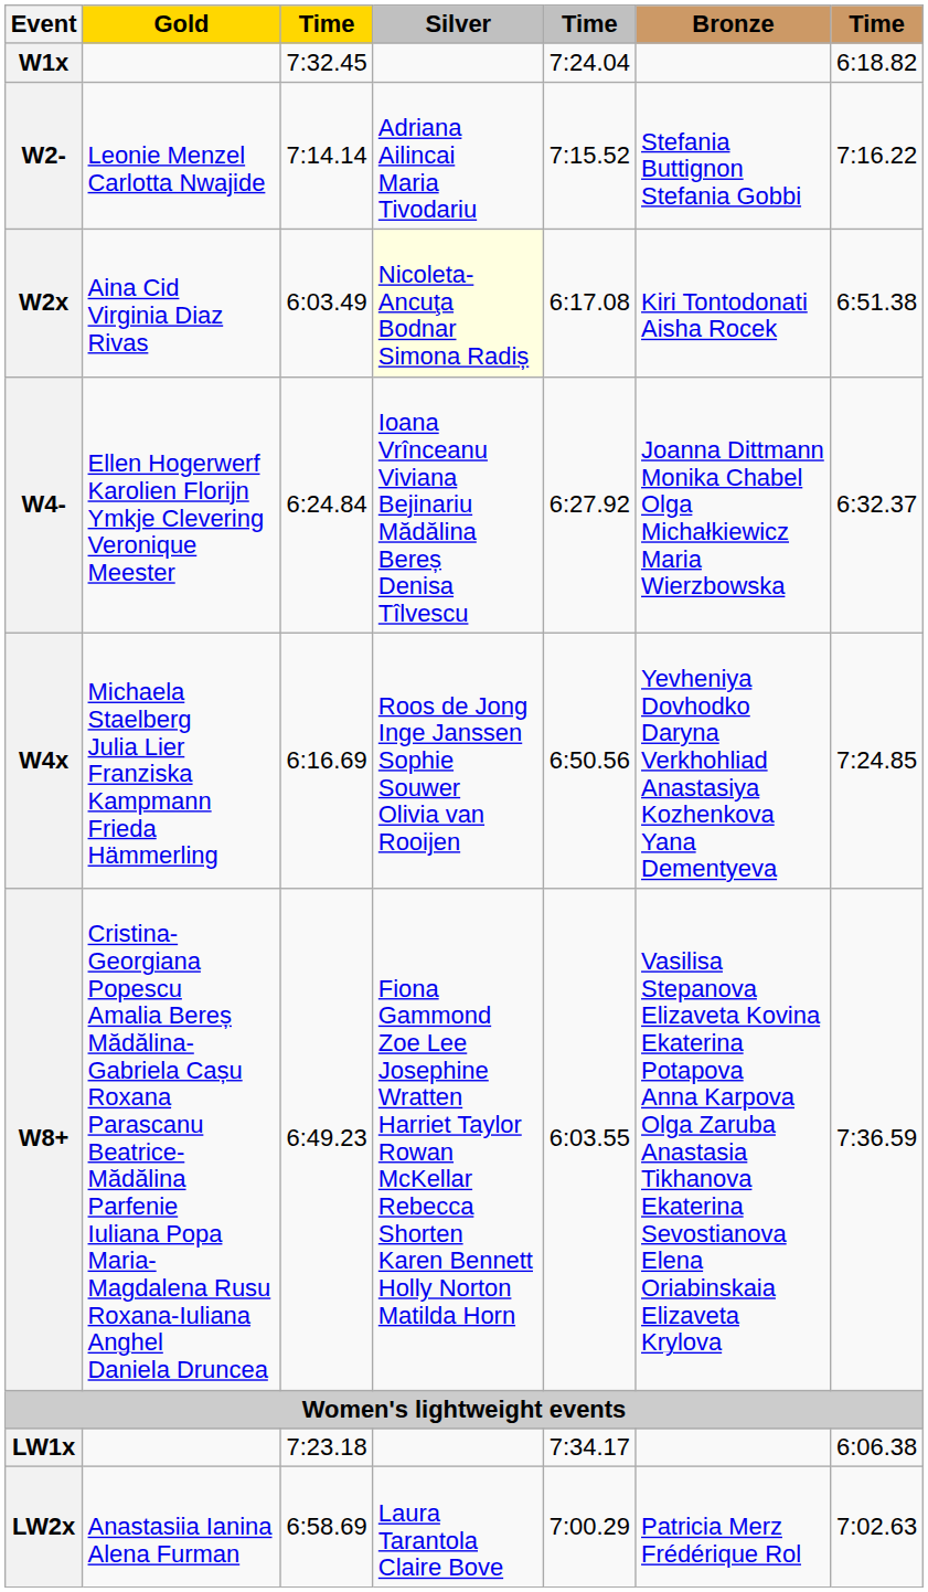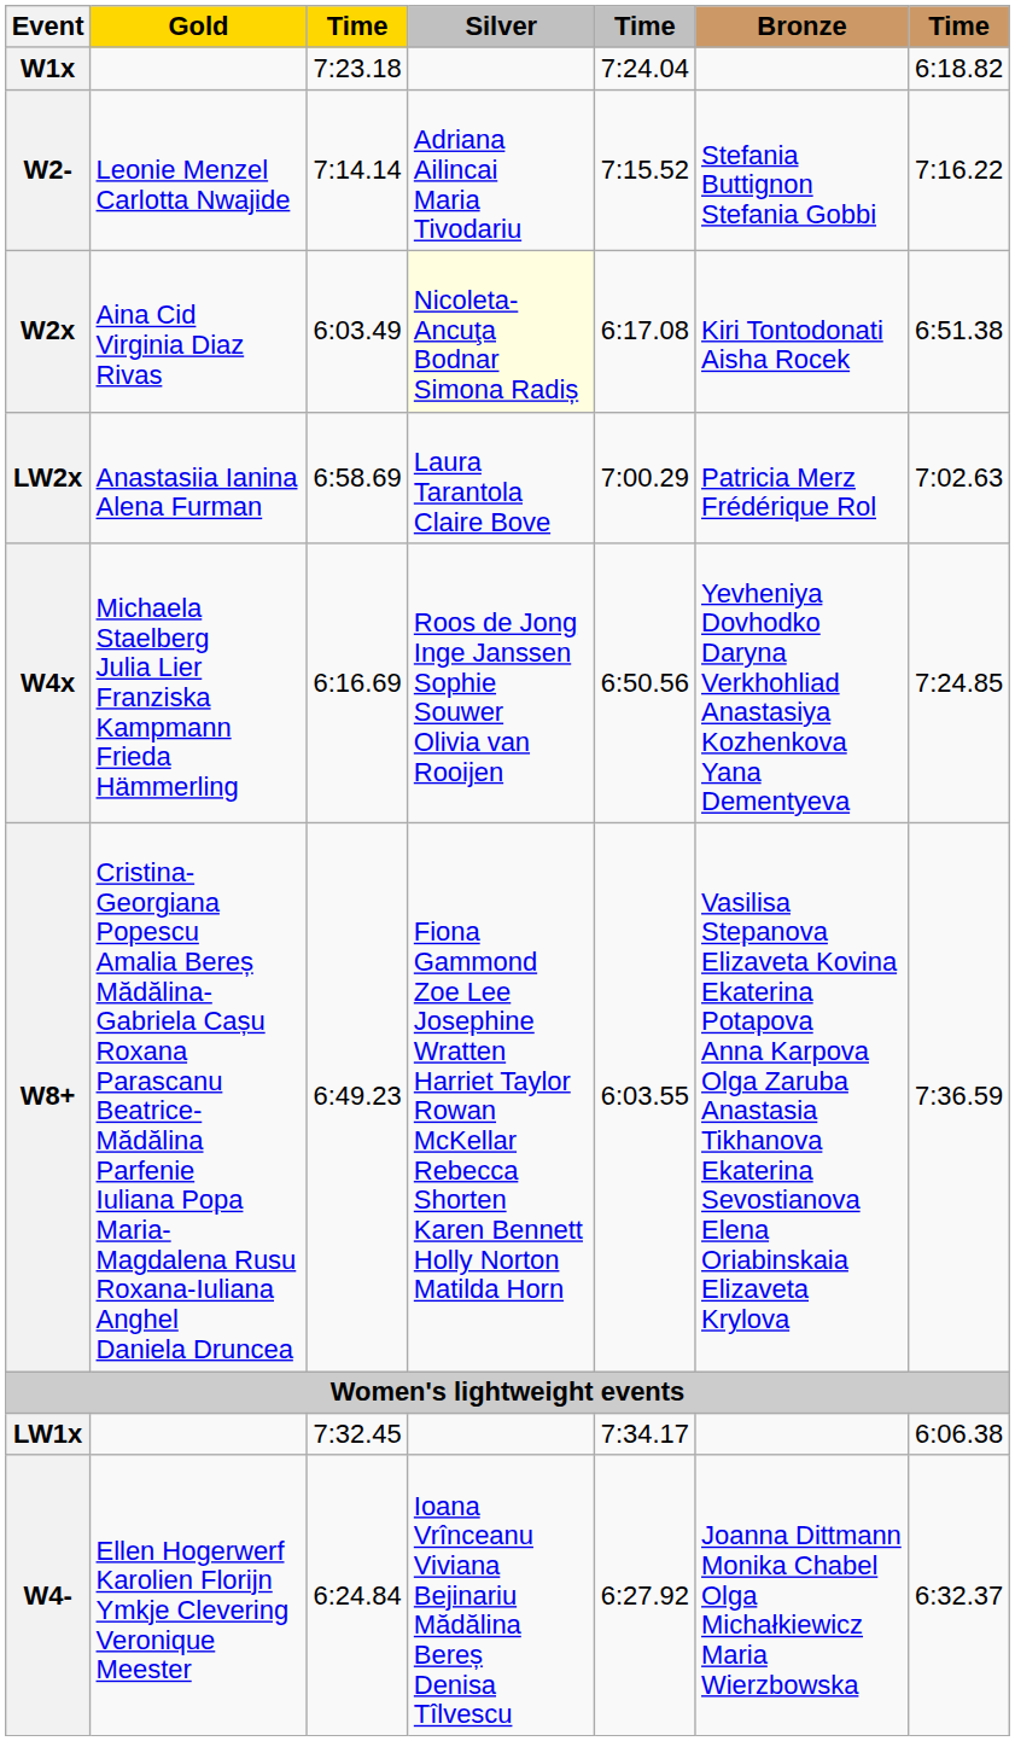W1x | column 3: 7:32.45 -> 7:23.18
rows swapped: W4- <-> LW2x
LW1x | column 3: 7:23.18 -> 7:32.45
